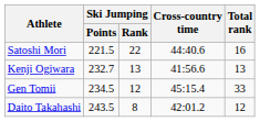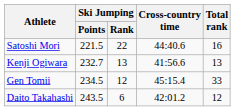Daito Takahashi | Ski Jumping / Rank: 8 -> 6
